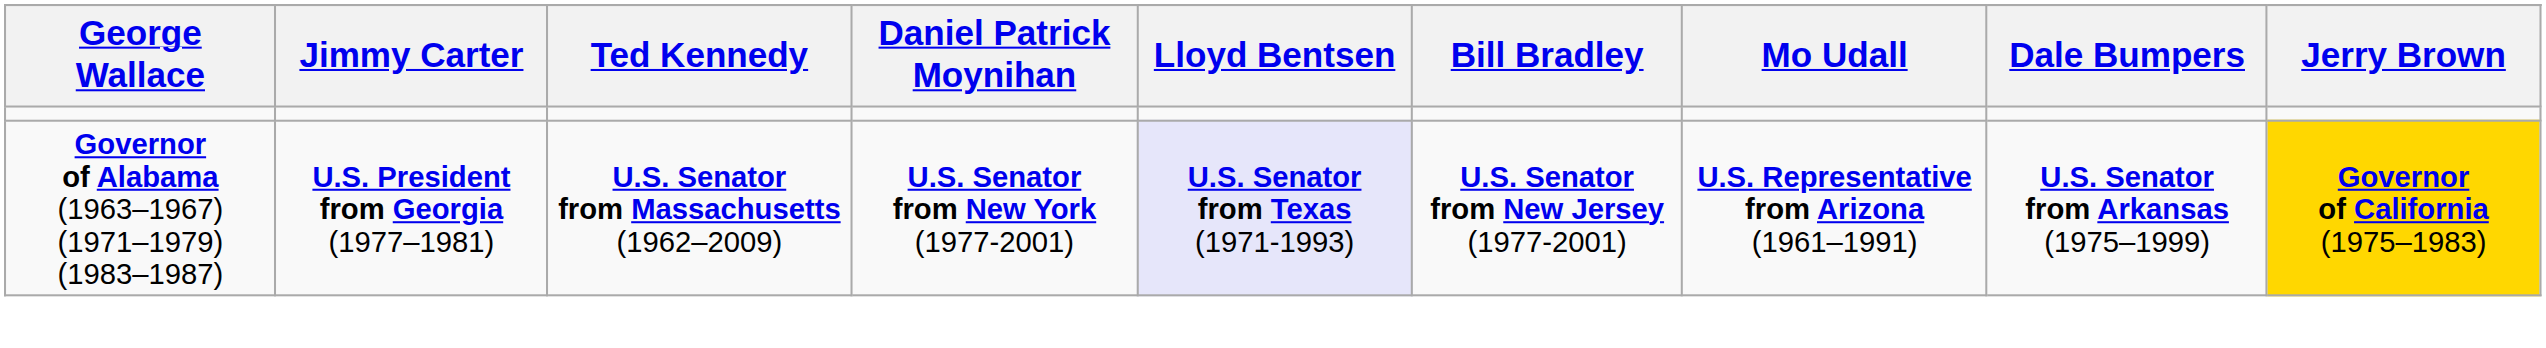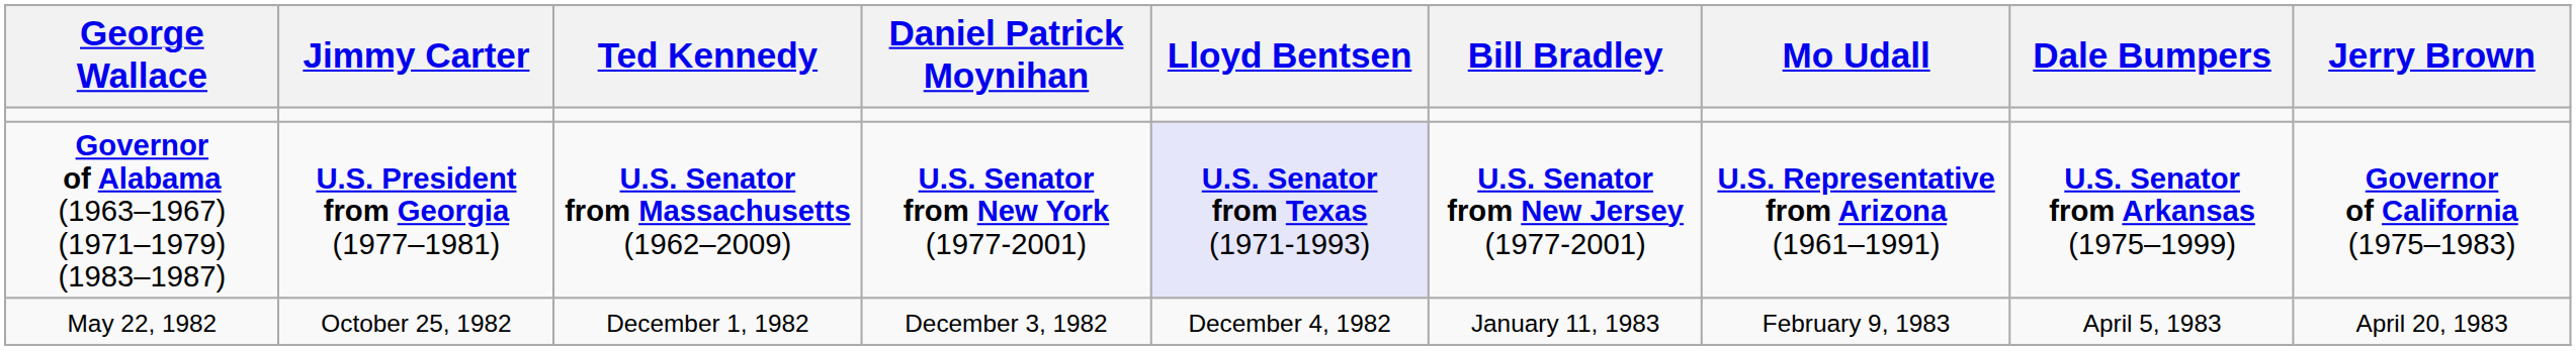Governor of Alabama (1963–1967) (1971–1979) (1983–1987) | Jerry Brown: gold background -> no background
+ row: May 22, 1982 | October 25, 1982 | December 1, 1982 | December 3, 1982 | December 4, 1982 | January 11, 1983 | February 9, 1983 | April 5, 1983 | April 20, 1983
